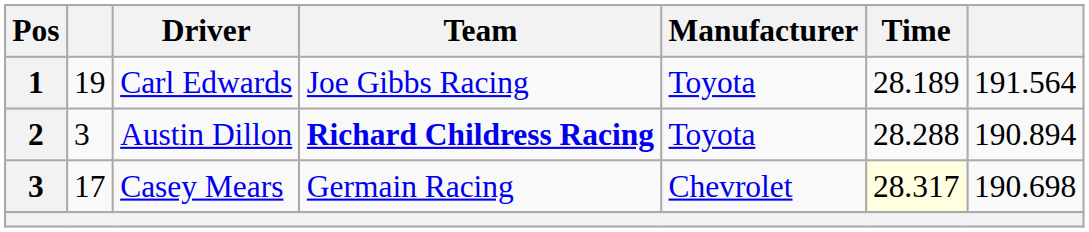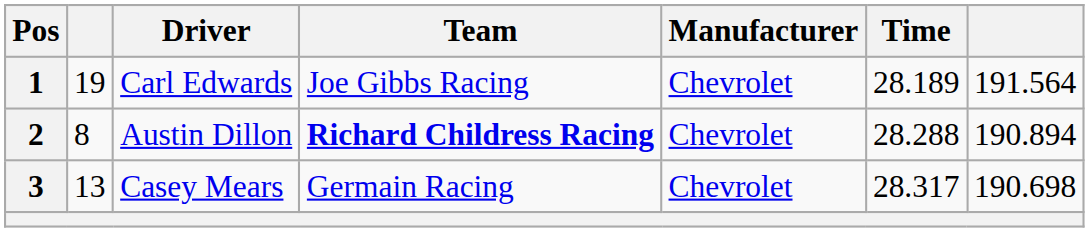Carl Edwards | Manufacturer: Toyota -> Chevrolet
Austin Dillon | column 2: 3 -> 8
Austin Dillon | Manufacturer: Toyota -> Chevrolet
Casey Mears | column 2: 17 -> 13
Casey Mears | Time: lightyellow background -> no background
